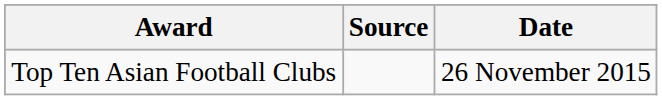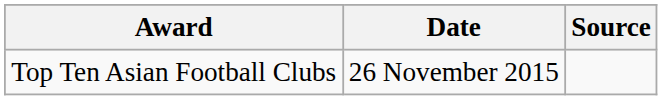columns swapped: Date <-> Source
